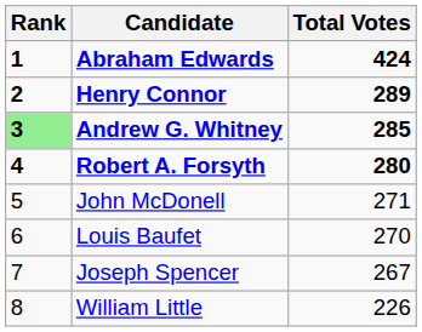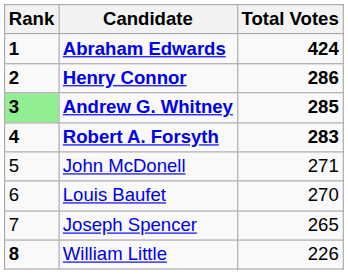Henry Connor | Total Votes: 289 -> 286
Robert A. Forsyth | Total Votes: 280 -> 283
Joseph Spencer | Total Votes: 267 -> 265
William Little | Rank: normal -> bold
